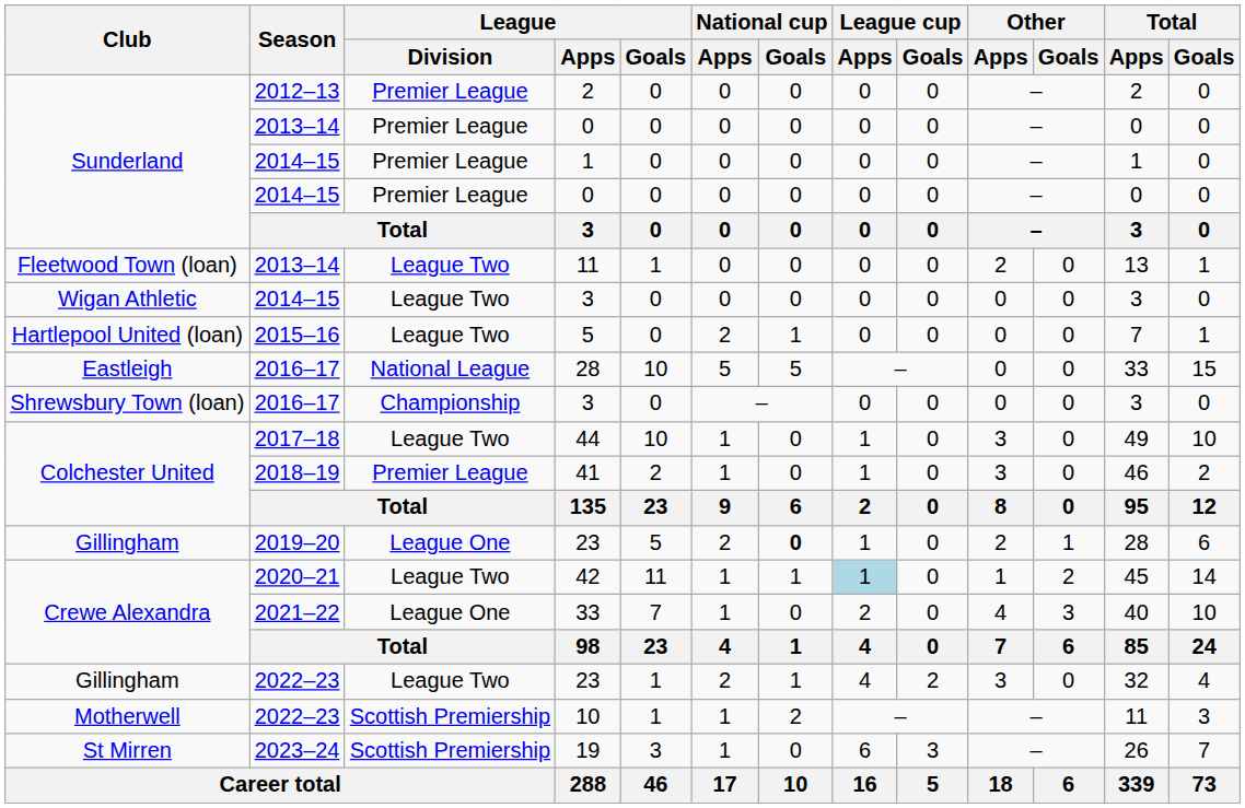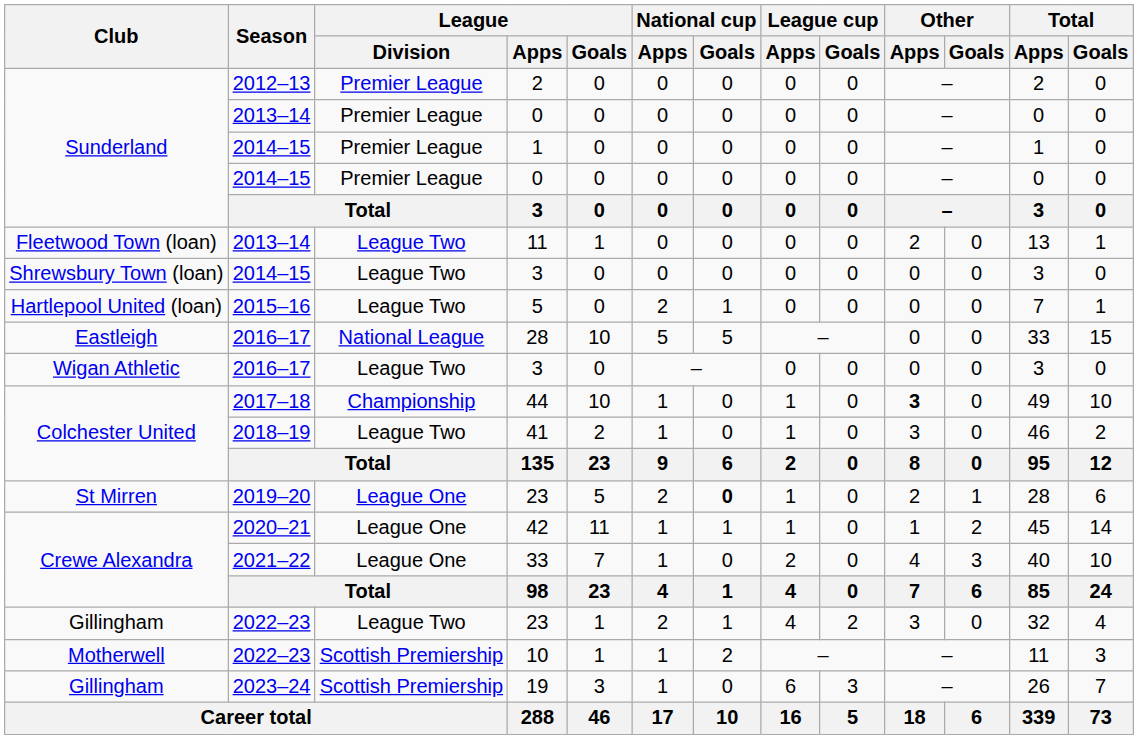2014–15 / 3 | Club: Wigan Athletic -> Shrewsbury Town (loan)
2016–17 / 3 | Club: Shrewsbury Town (loan) -> Wigan Athletic
2016–17 / 3 | League / Division: Championship -> League Two
44 | League / Division: League Two -> Championship
44 | Other / Apps: normal -> bold
41 | League / Division: Premier League -> League Two
2019–20 / 23 | Club: Gillingham -> St Mirren
42 | League / Division: League Two -> League One
42 | League cup / Apps: lightblue background -> no background
19 | Club: St Mirren -> Gillingham
